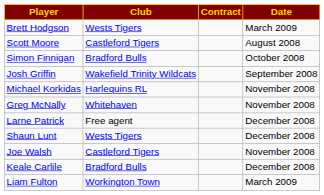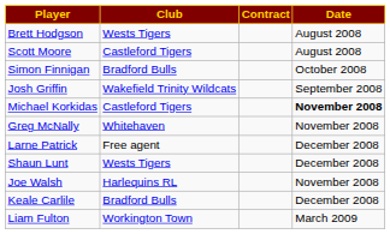Brett Hodgson | Date: March 2009 -> August 2008
Michael Korkidas | Club: Harlequins RL -> Castleford Tigers
Michael Korkidas | Date: normal -> bold
Joe Walsh | Club: Castleford Tigers -> Harlequins RL
